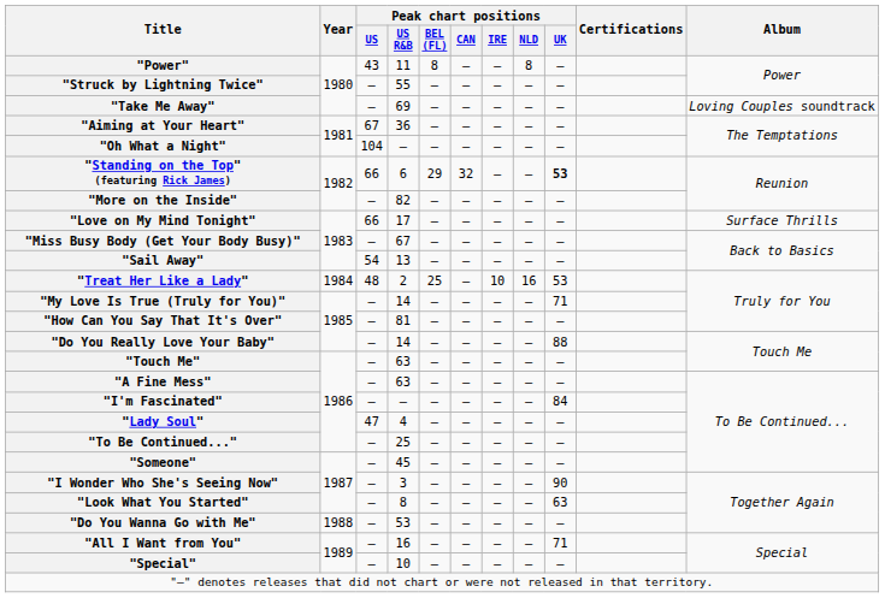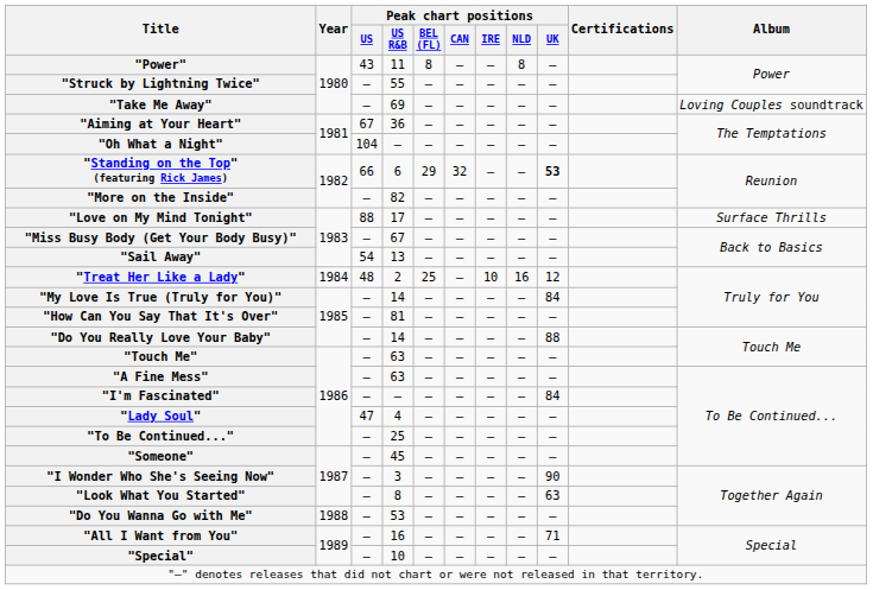"Love on My Mind Tonight" | Peak chart positions / US: 66 -> 88
"Treat Her Like a Lady" | Peak chart positions / UK: 53 -> 12
"My Love Is True (Truly for You)" | Peak chart positions / UK: 71 -> 84
